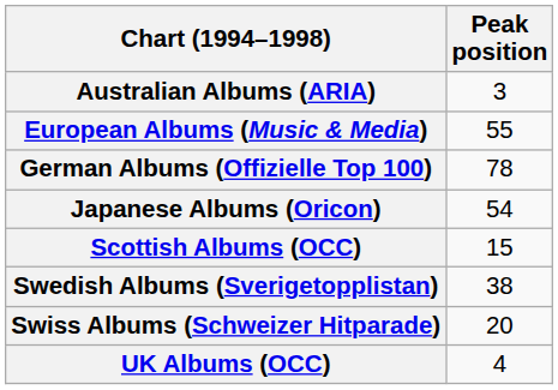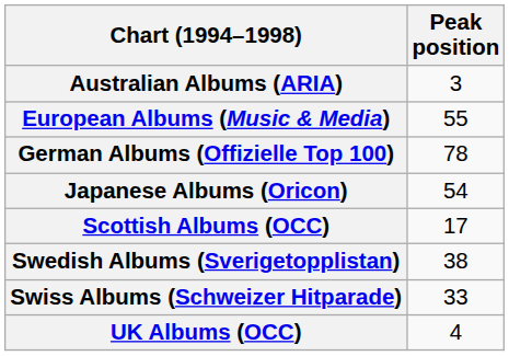Scottish Albums (OCC) | Peak position: 15 -> 17
Swiss Albums (Schweizer Hitparade) | Peak position: 20 -> 33
